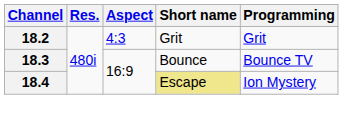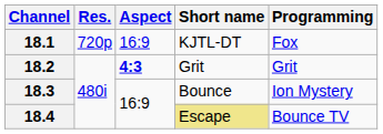+ row: 18.1 | 720p | 16:9 | KJTL-DT | Fox
18.2 | Aspect: normal -> bold
18.3 | Programming: Bounce TV -> Ion Mystery
18.4 | Programming: Ion Mystery -> Bounce TV
